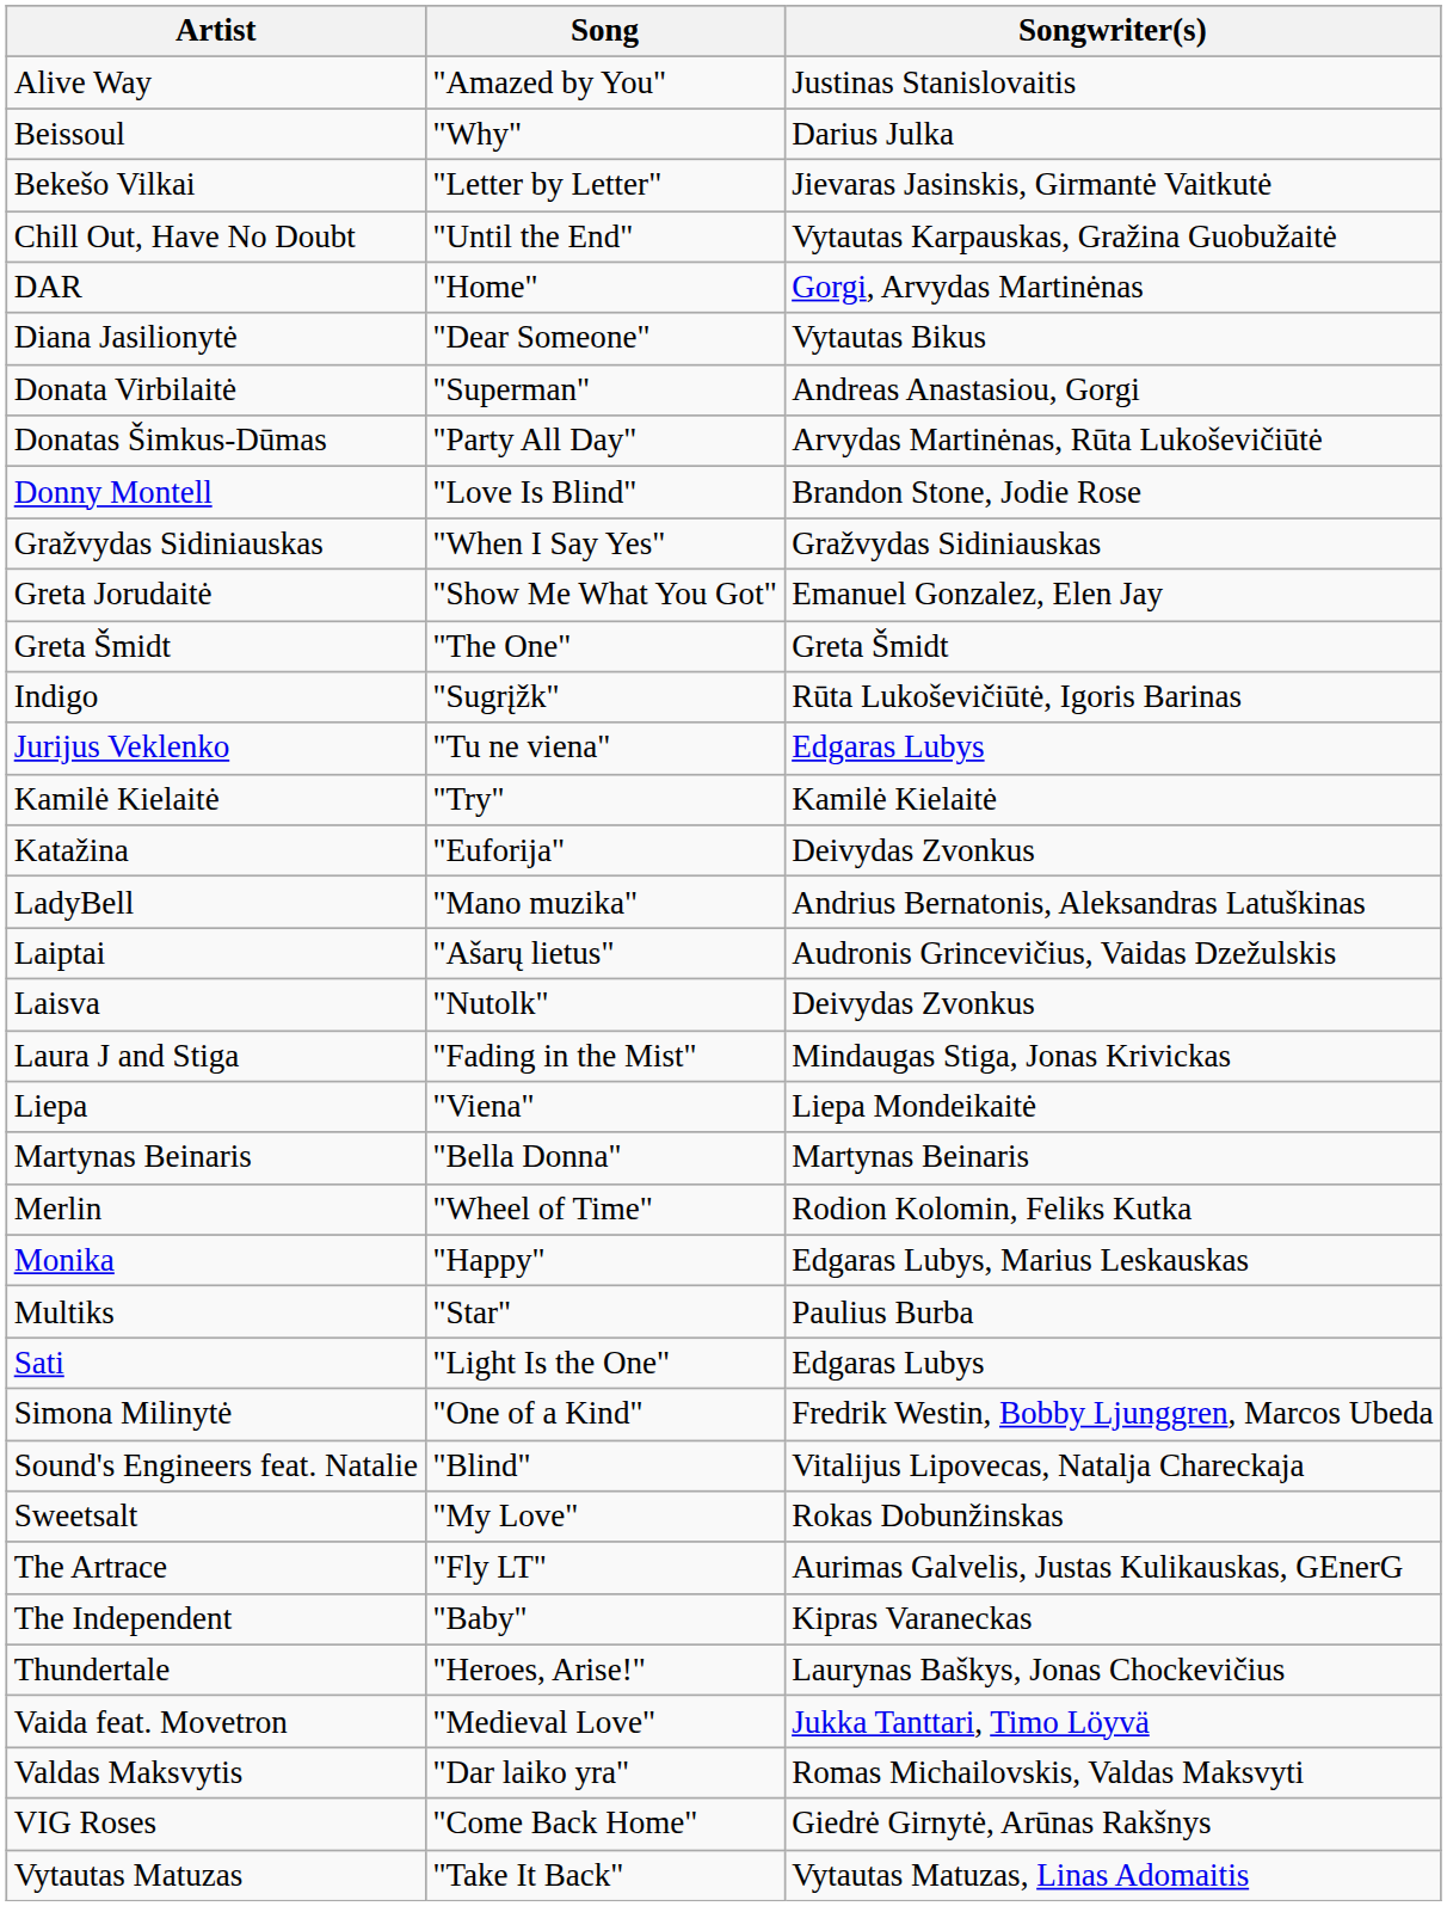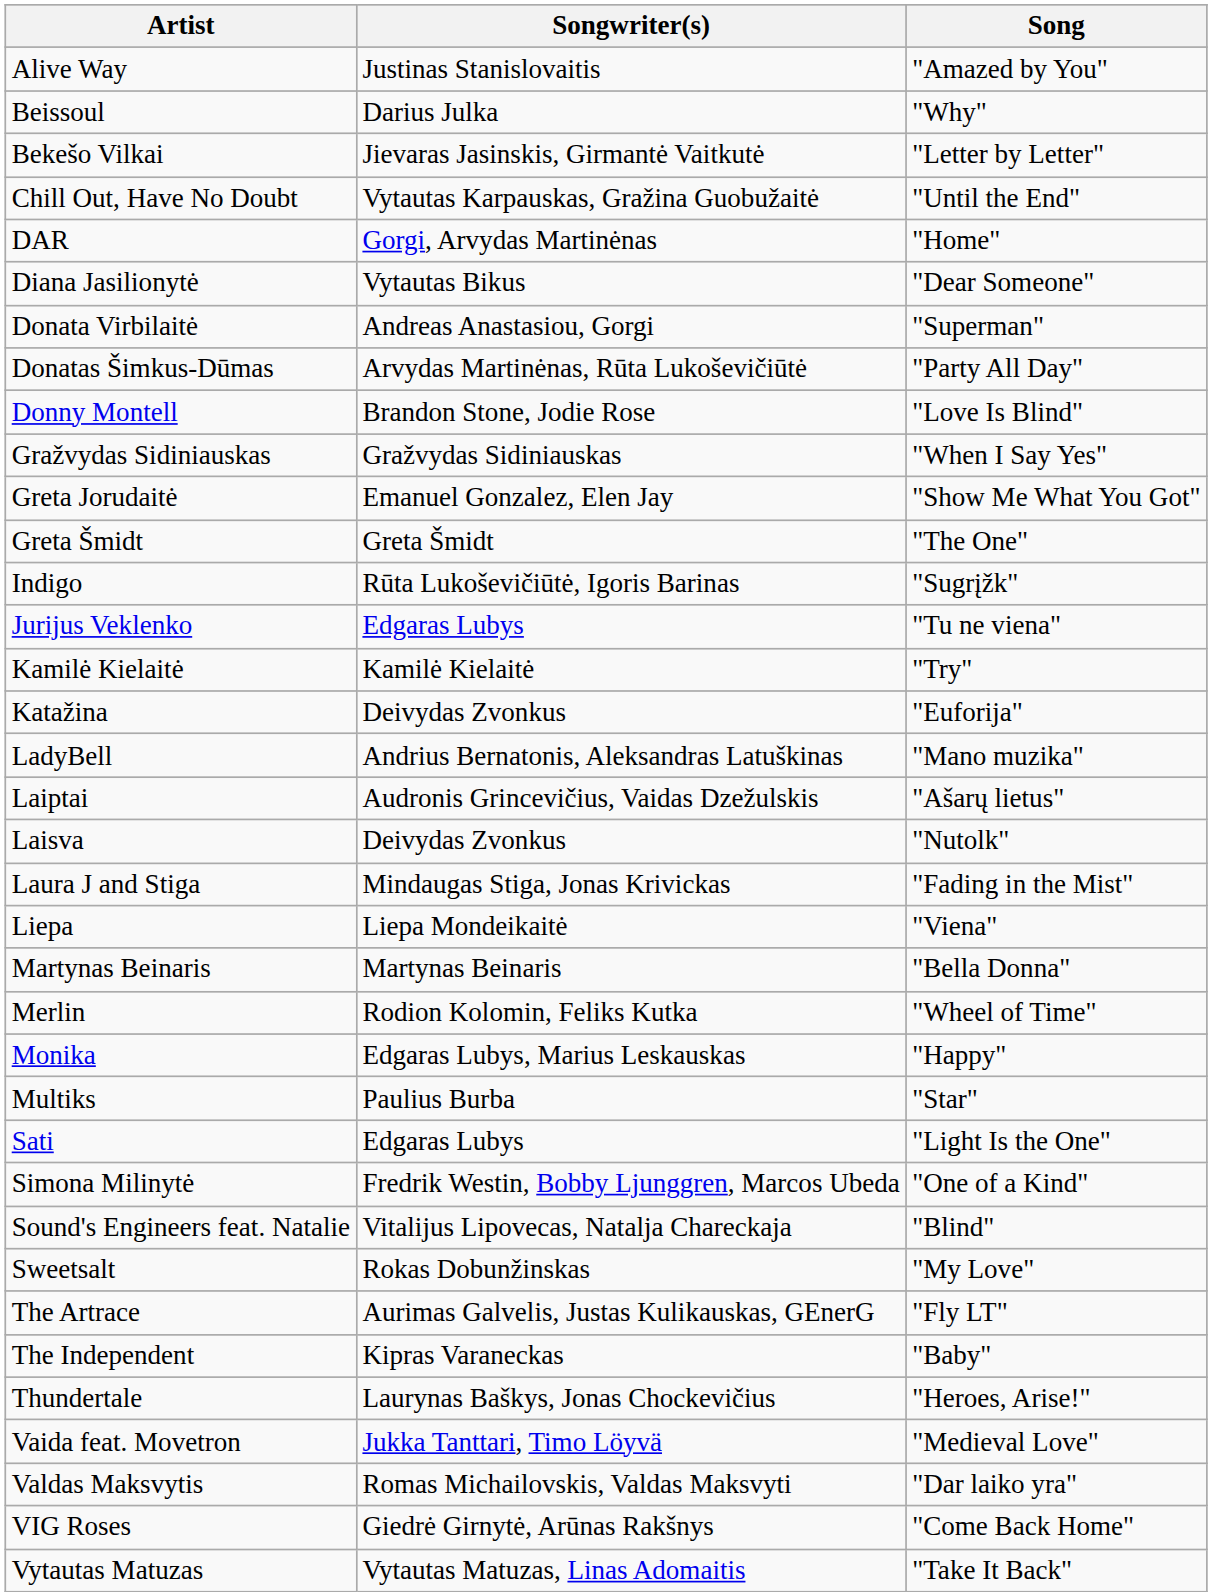columns swapped: Song <-> Songwriter(s)
